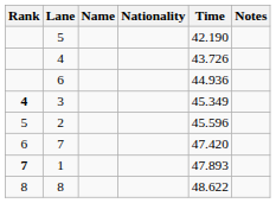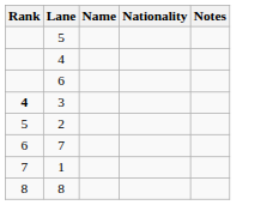- column: Time | 42.190 | 43.726 | 44.936 | 45.349 | 45.596 | 47.420 | 47.893 | 48.622
1 | Rank: bold -> normal
